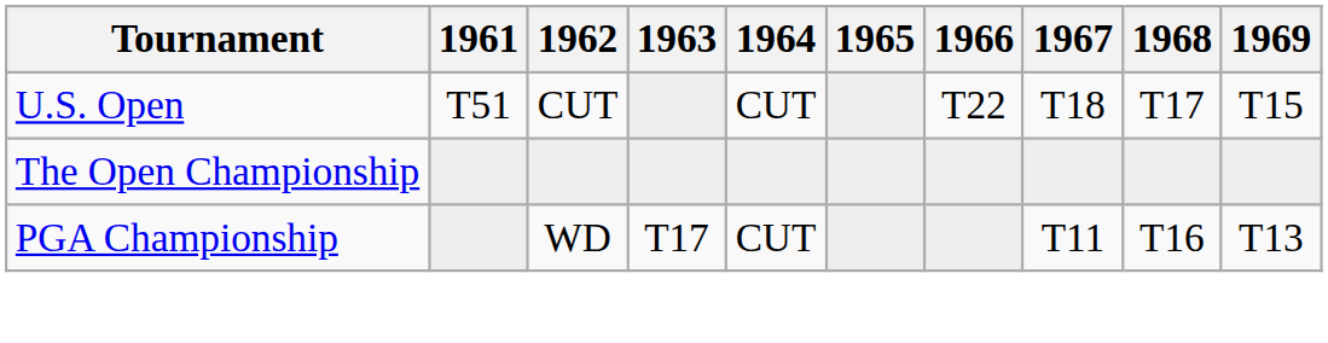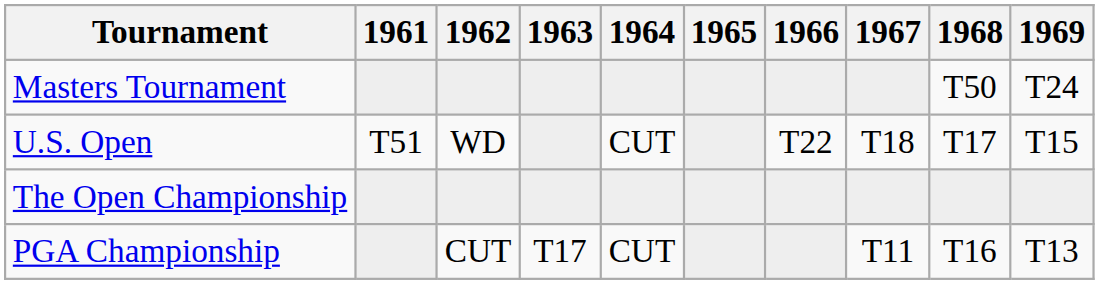+ row: Masters Tournament | T50 | T24
U.S. Open | 1962: CUT -> WD
PGA Championship | 1962: WD -> CUT
